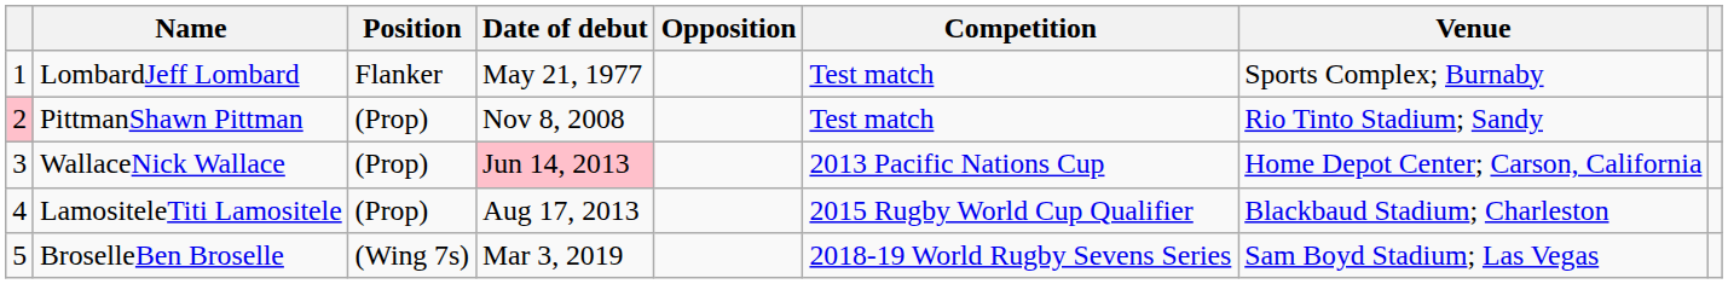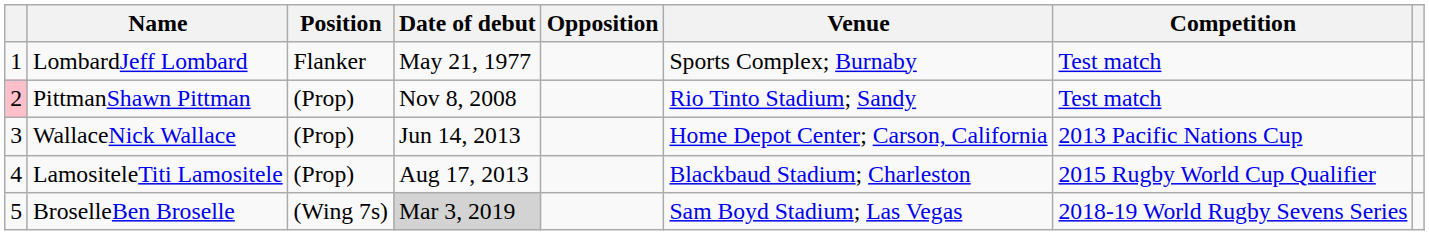columns swapped: Competition <-> Venue
WallaceNick Wallace | Date of debut: pink background -> no background
BroselleBen Broselle | Date of debut: no background -> lightgrey background
